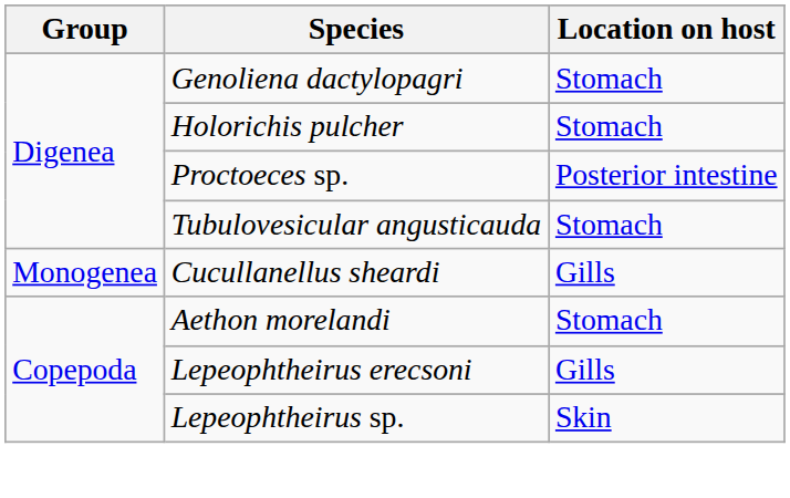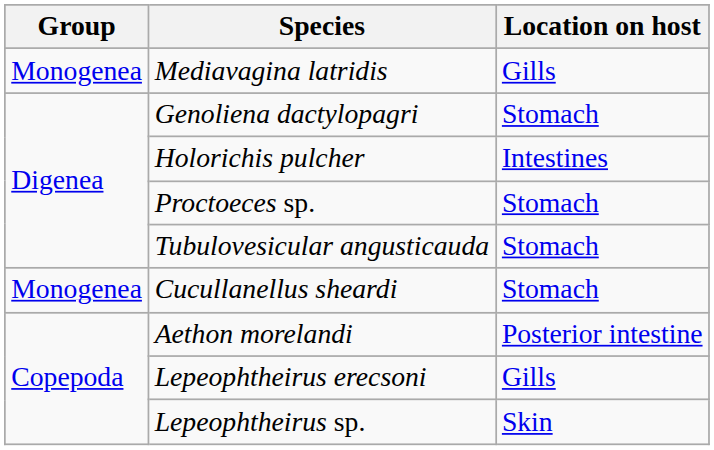+ row: Monogenea | Mediavagina latridis | Gills
Holorichis pulcher | Location on host: Stomach -> Intestines
Proctoeces sp. | Location on host: Posterior intestine -> Stomach
Cucullanellus sheardi | Location on host: Gills -> Stomach
Aethon morelandi | Location on host: Stomach -> Posterior intestine
